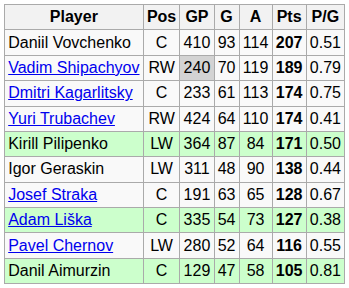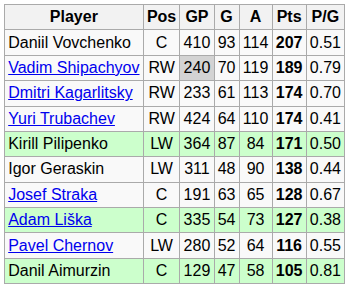Dmitri Kagarlitsky | Pos: C -> RW
Dmitri Kagarlitsky | P/G: 0.75 -> 0.70
